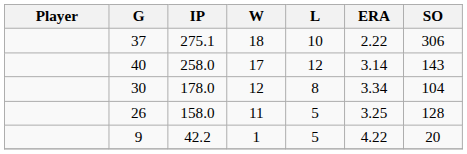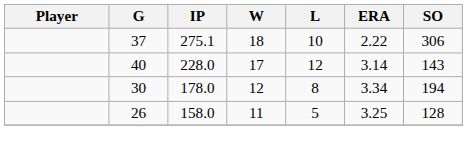40 | IP: 258.0 -> 228.0
30 | SO: 104 -> 194
- row: 9 | 42.2 | 1 | 5 | 4.22 | 20
